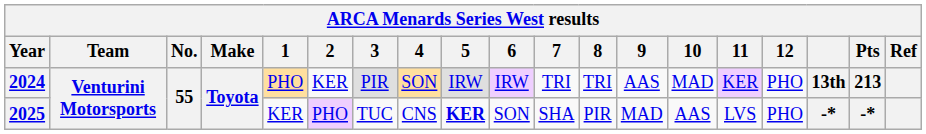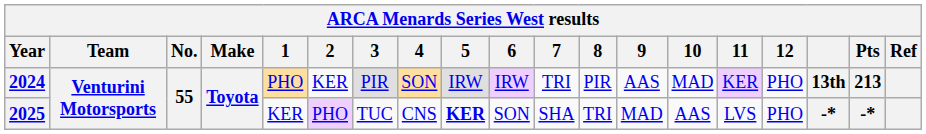2024 | 8: TRI -> PIR
2025 | 8: PIR -> TRI
